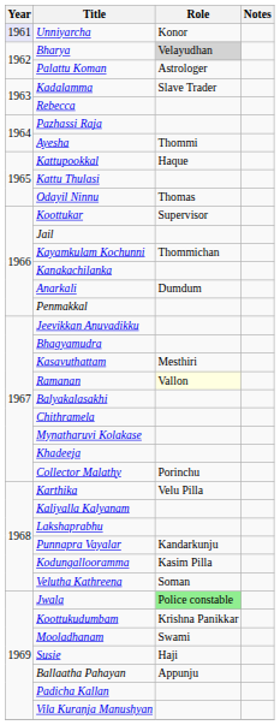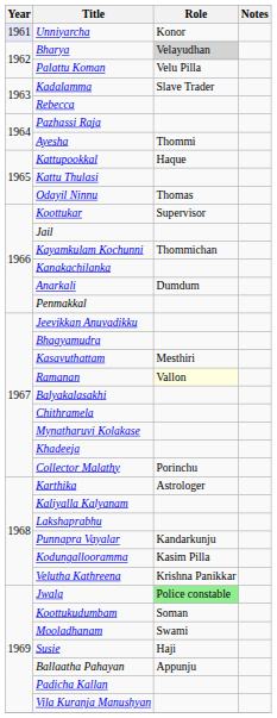Palattu Koman | Role: Astrologer -> Velu Pilla
Karthika | Role: Velu Pilla -> Astrologer
Velutha Kathreena | Role: Soman -> Krishna Panikkar
Koottukudumbam | Role: Krishna Panikkar -> Soman
